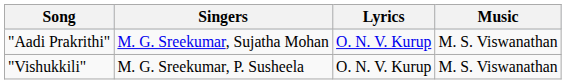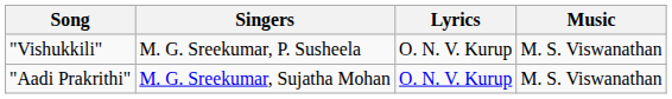rows swapped: "Aadi Prakrithi" <-> "Vishukkili"
